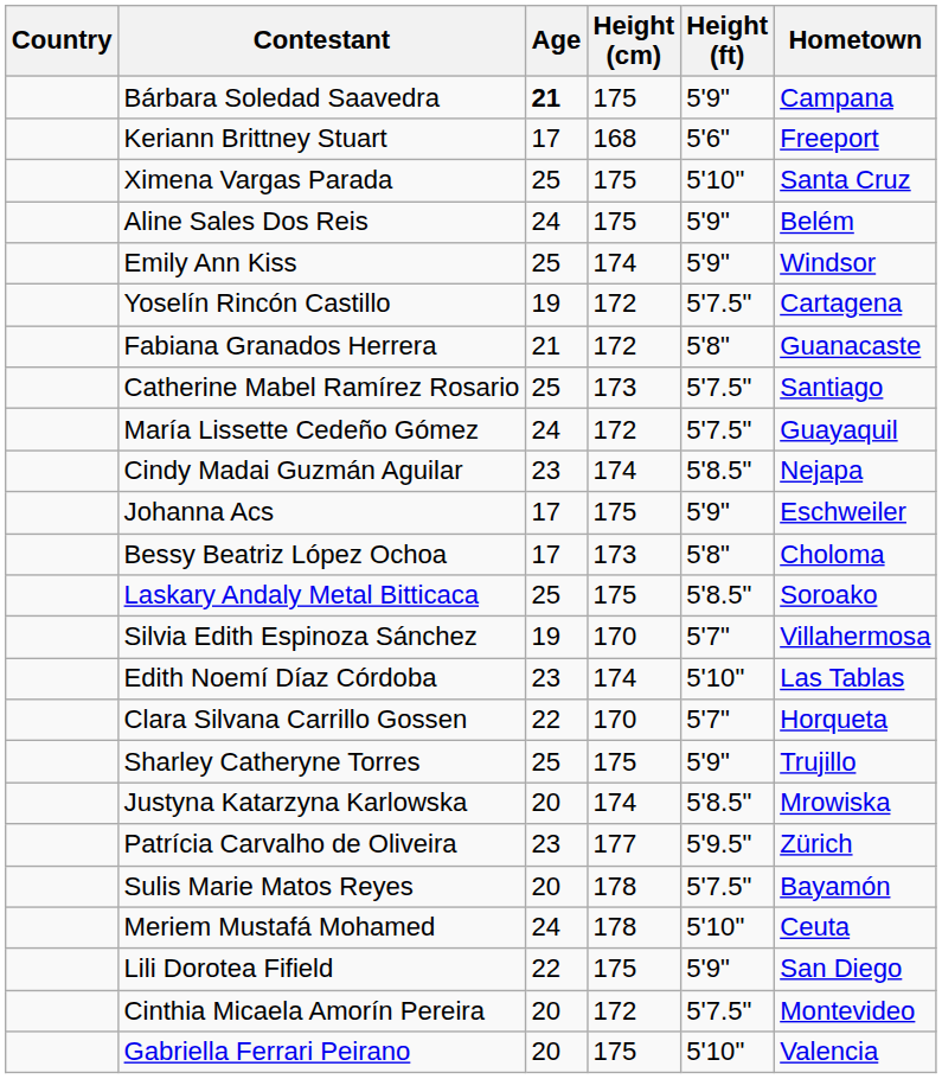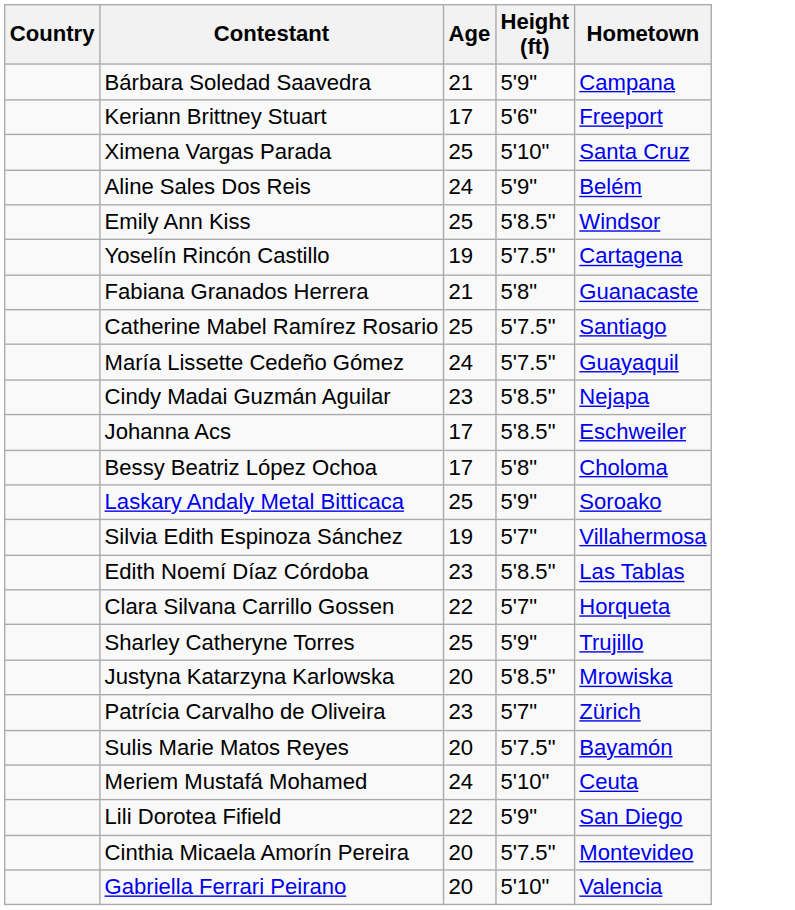- column: Height (cm) | 175 | 168 | 175 | 175 | 174 | 172 | 172 | 173 | 172 | 174 | 175 | 173 | 175 | 170 | 174 | 170 | 175 | 174 | 177 | 178 | 178 | 175 | 172 | 175
Bárbara Soledad Saavedra | Age: bold -> normal
Emily Ann Kiss | Height (ft): 5'9" -> 5'8.5"
Johanna Acs | Height (ft): 5'9" -> 5'8.5"
Laskary Andaly Metal Bitticaca | Height (ft): 5'8.5" -> 5'9"
Edith Noemí Díaz Córdoba | Height (ft): 5'10" -> 5'8.5"
Patrícia Carvalho de Oliveira | Height (ft): 5'9.5" -> 5'7"
